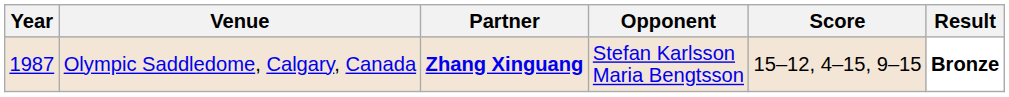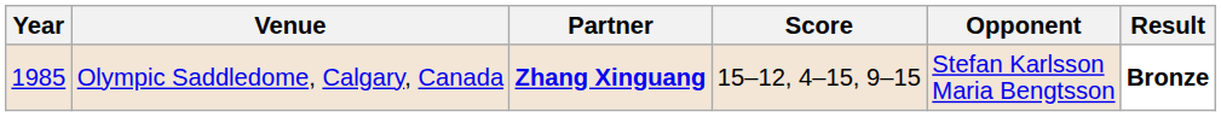columns swapped: Opponent <-> Score
Olympic Saddledome, Calgary, Canada | Year: 1987 -> 1985
